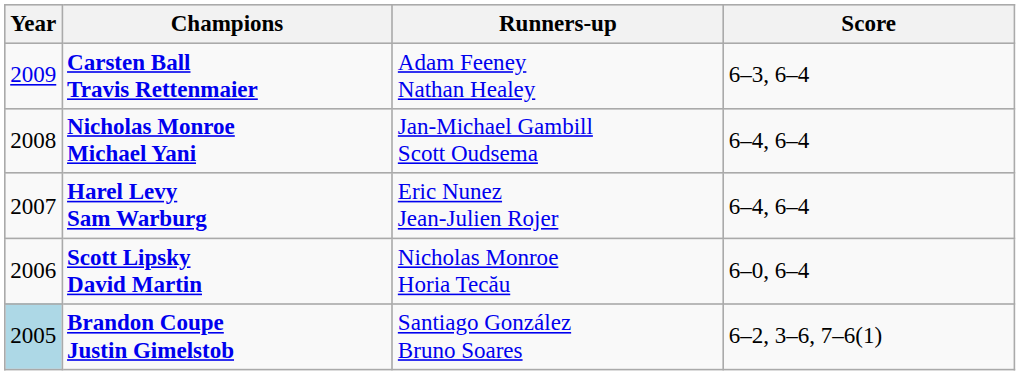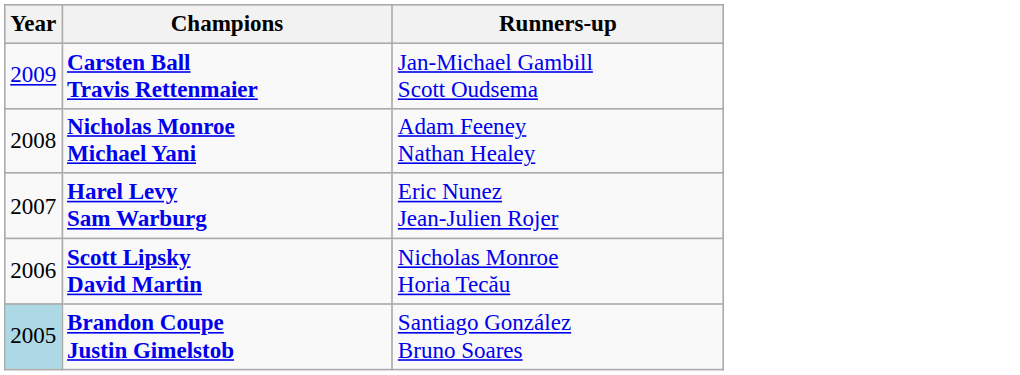- column: Score | 6–3, 6–4 | 6–4, 6–4 | 6–4, 6–4 | 6–0, 6–4 | 6–2, 3–6, 7–6(1)
Carsten Ball Travis Rettenmaier | Runners-up: Adam Feeney Nathan Healey -> Jan-Michael Gambill Scott Oudsema
Nicholas Monroe Michael Yani | Runners-up: Jan-Michael Gambill Scott Oudsema -> Adam Feeney Nathan Healey
